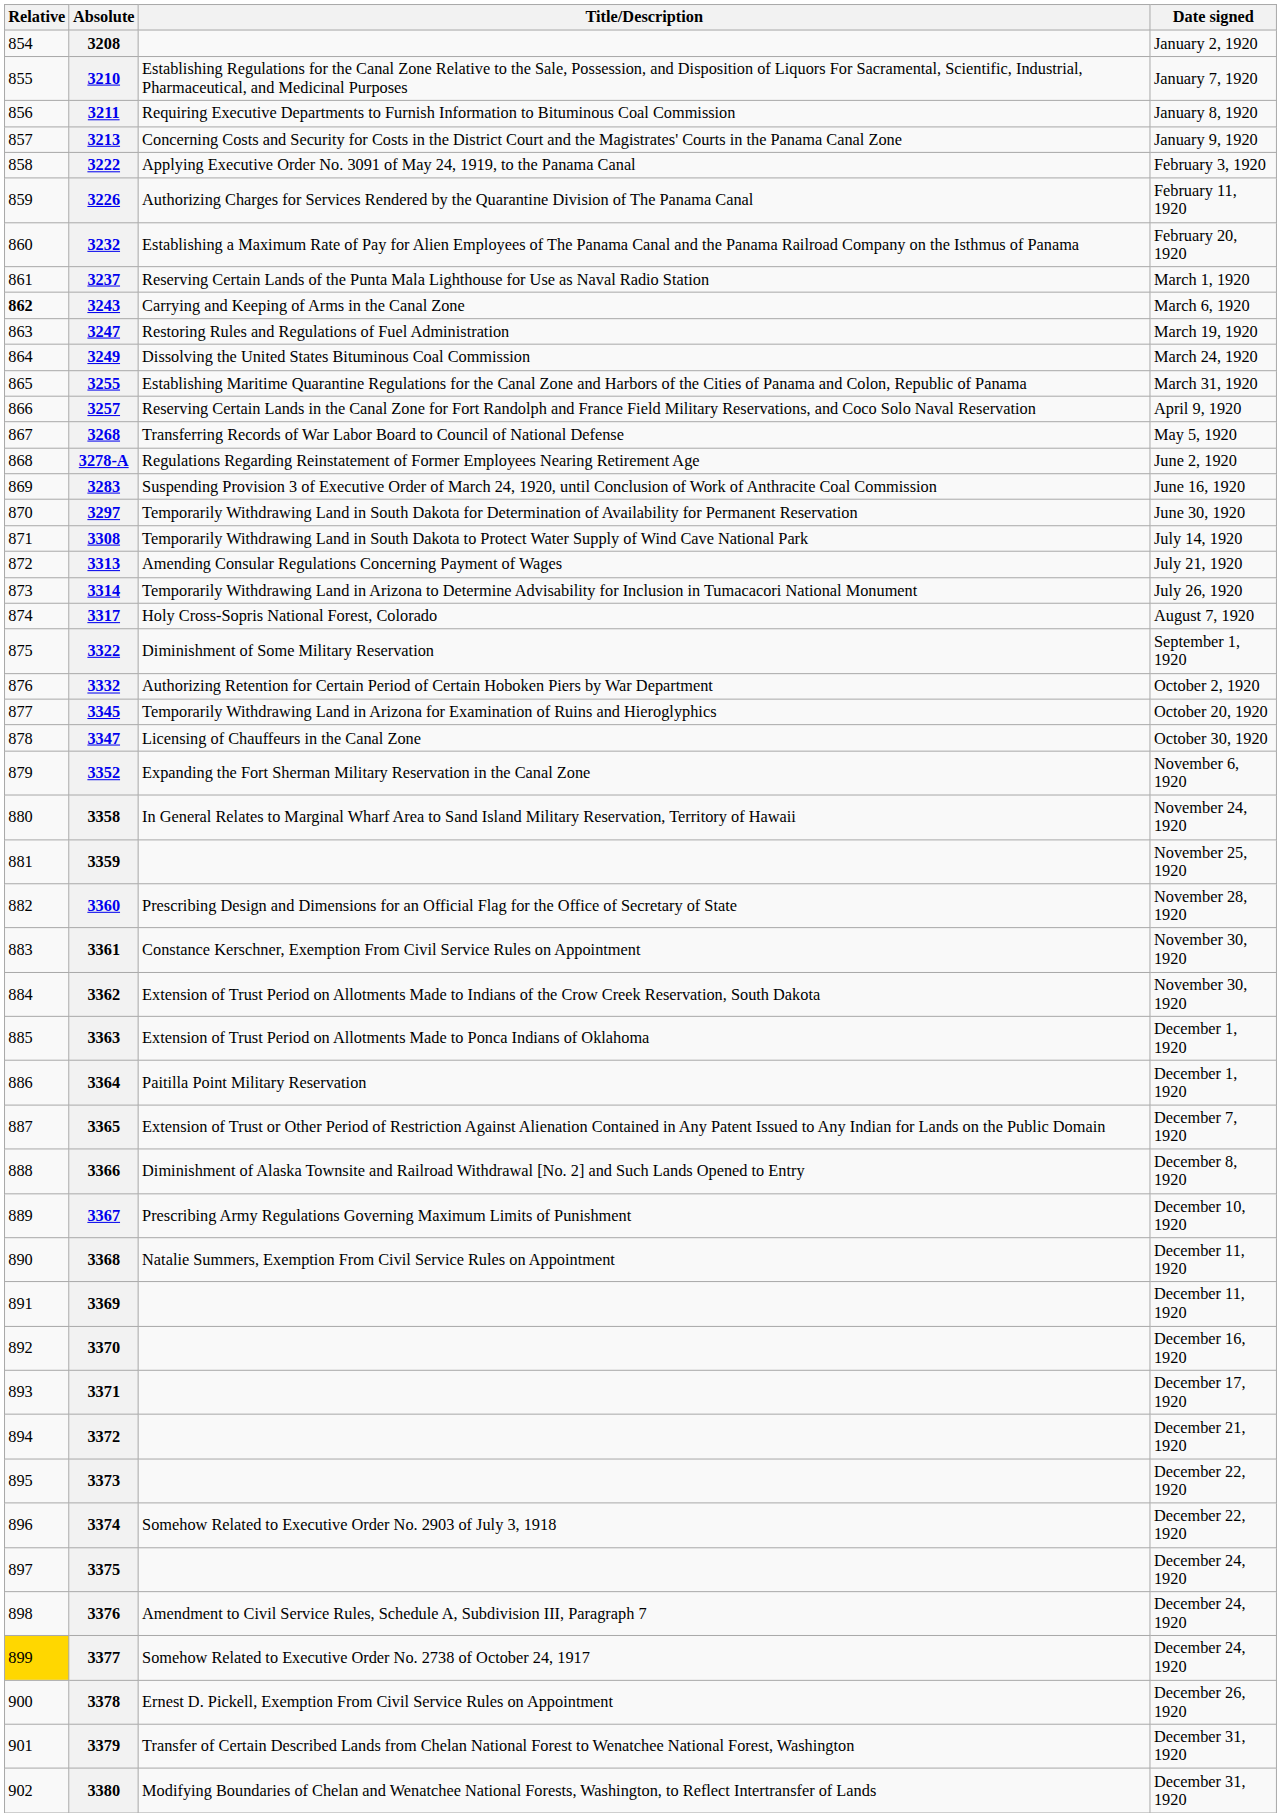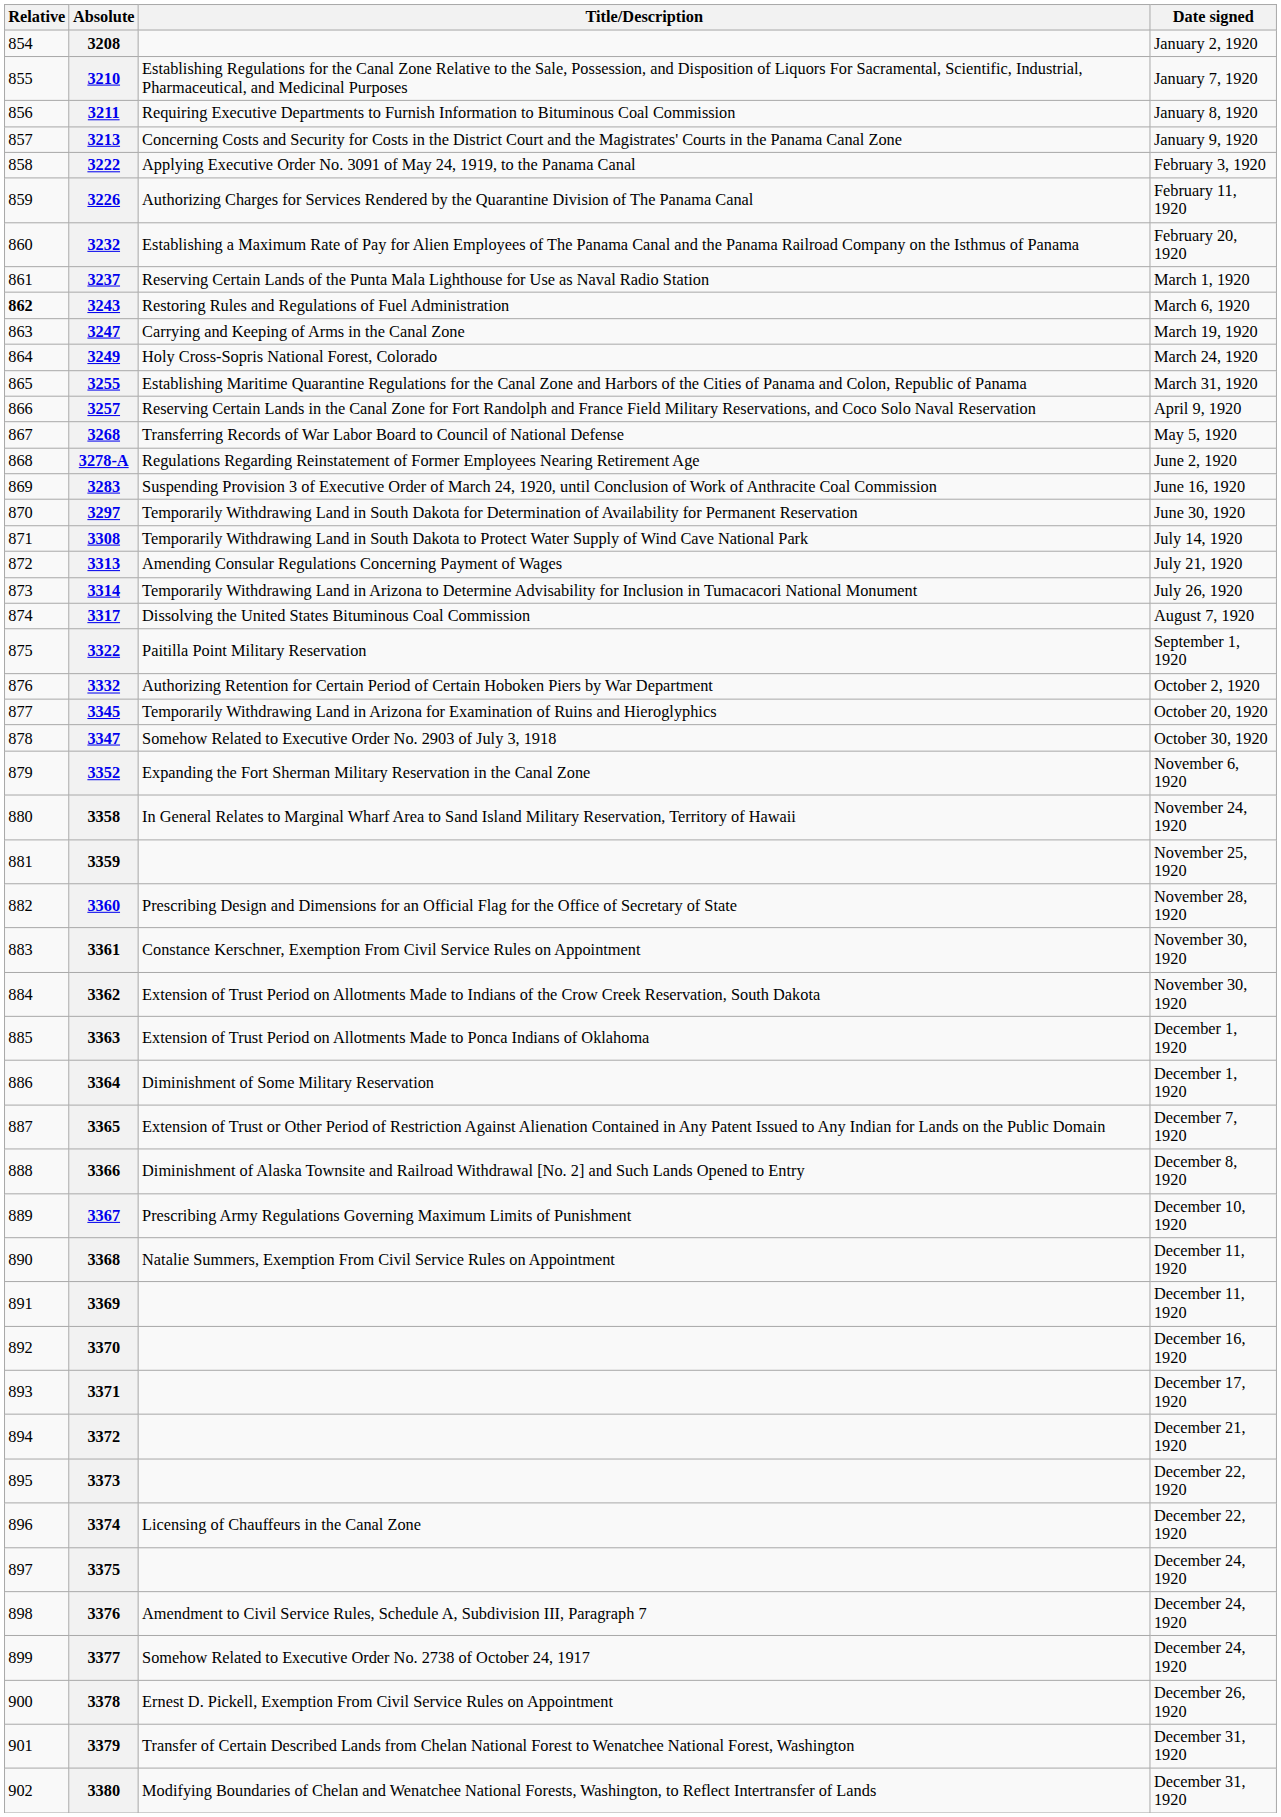3243 | Title/Description: Carrying and Keeping of Arms in the Canal Zone -> Restoring Rules and Regulations of Fuel Administration
3247 | Title/Description: Restoring Rules and Regulations of Fuel Administration -> Carrying and Keeping of Arms in the Canal Zone
3249 | Title/Description: Dissolving the United States Bituminous Coal Commission -> Holy Cross-Sopris National Forest, Colorado
3317 | Title/Description: Holy Cross-Sopris National Forest, Colorado -> Dissolving the United States Bituminous Coal Commission
3322 | Title/Description: Diminishment of Some Military Reservation -> Paitilla Point Military Reservation
3347 | Title/Description: Licensing of Chauffeurs in the Canal Zone -> Somehow Related to Executive Order No. 2903 of July 3, 1918
3364 | Title/Description: Paitilla Point Military Reservation -> Diminishment of Some Military Reservation
3374 | Title/Description: Somehow Related to Executive Order No. 2903 of July 3, 1918 -> Licensing of Chauffeurs in the Canal Zone
3377 | Relative: gold background -> no background
